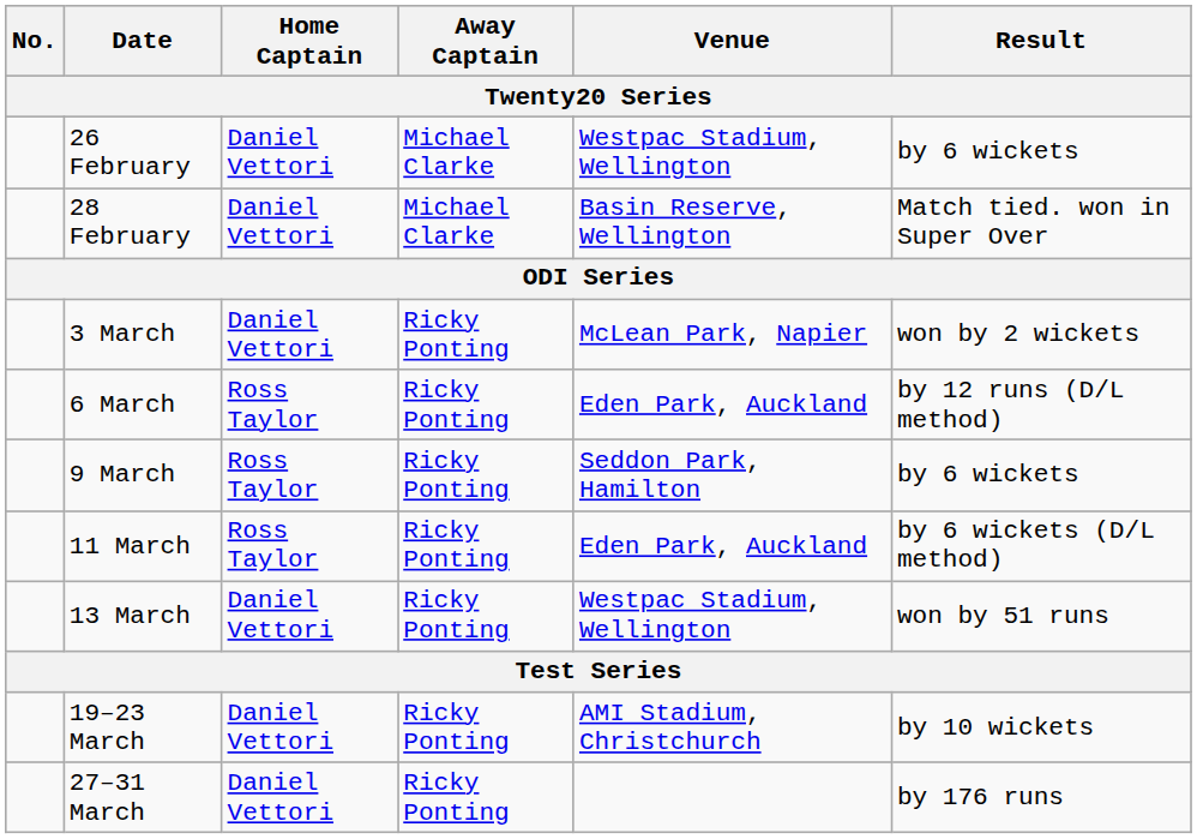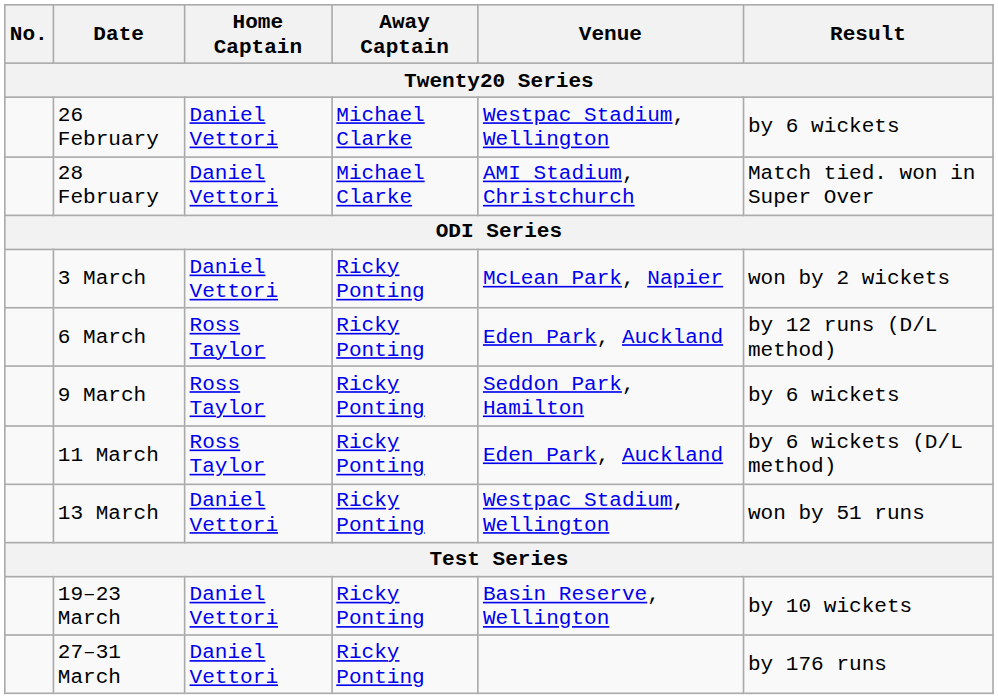28 February | Venue: Basin Reserve, Wellington -> AMI Stadium, Christchurch
19–23 March | Venue: AMI Stadium, Christchurch -> Basin Reserve, Wellington
